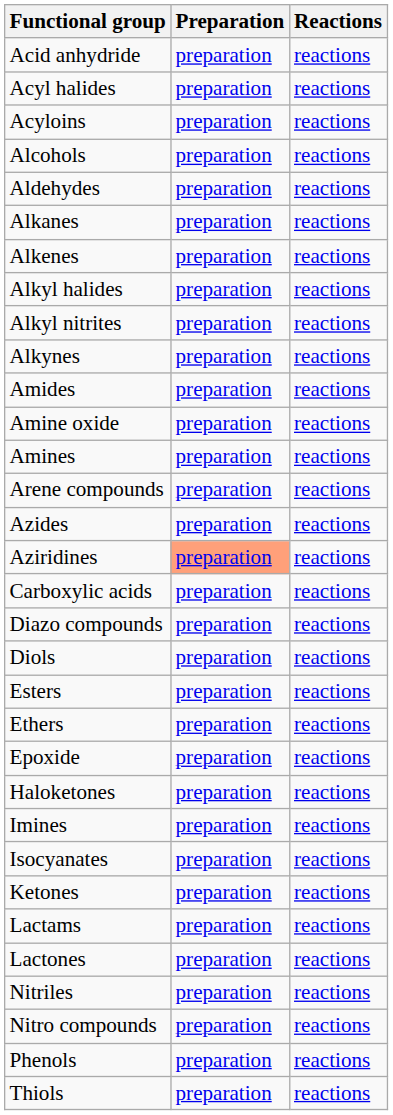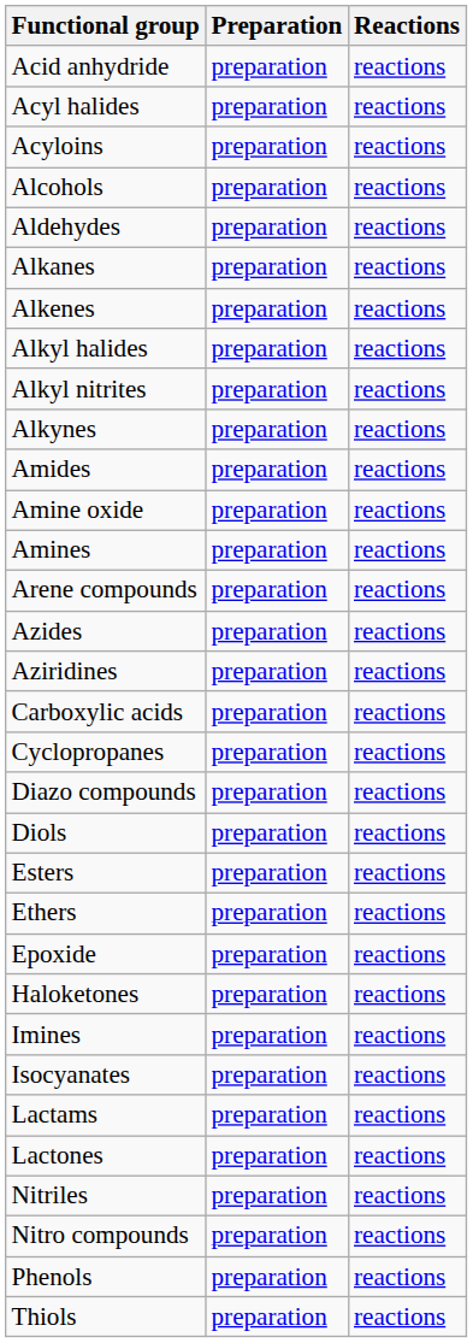Aziridines | Preparation: lightsalmon background -> no background
+ row: Cyclopropanes | preparation | reactions
- row: Ketones | preparation | reactions
